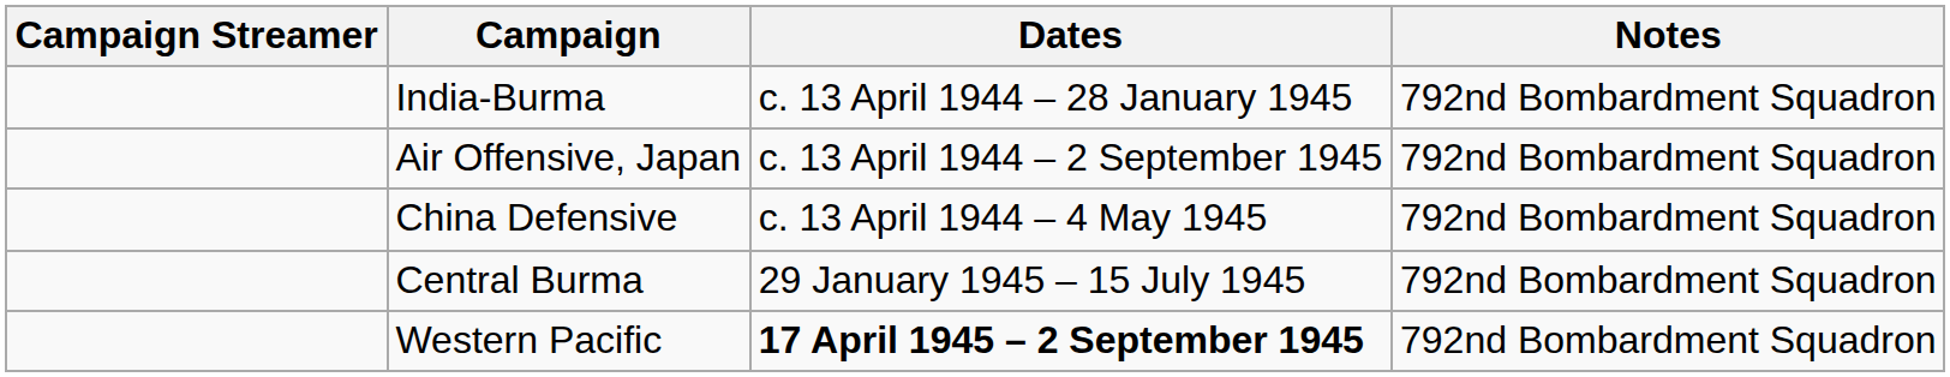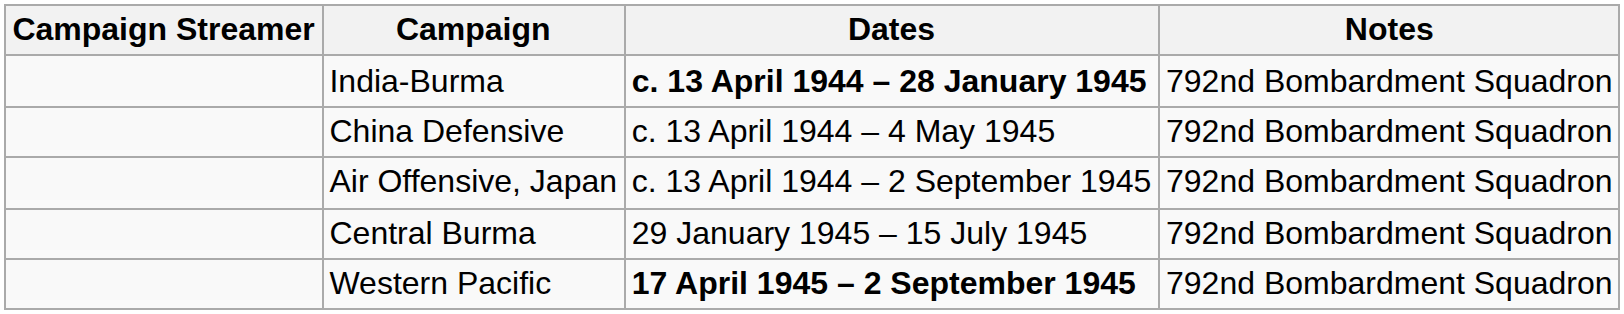India-Burma | Dates: normal -> bold
rows swapped: China Defensive <-> Air Offensive, Japan
